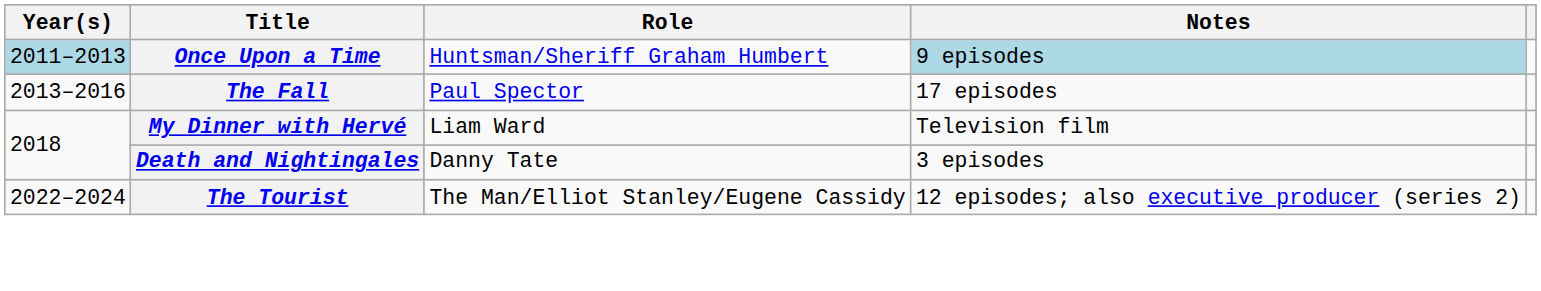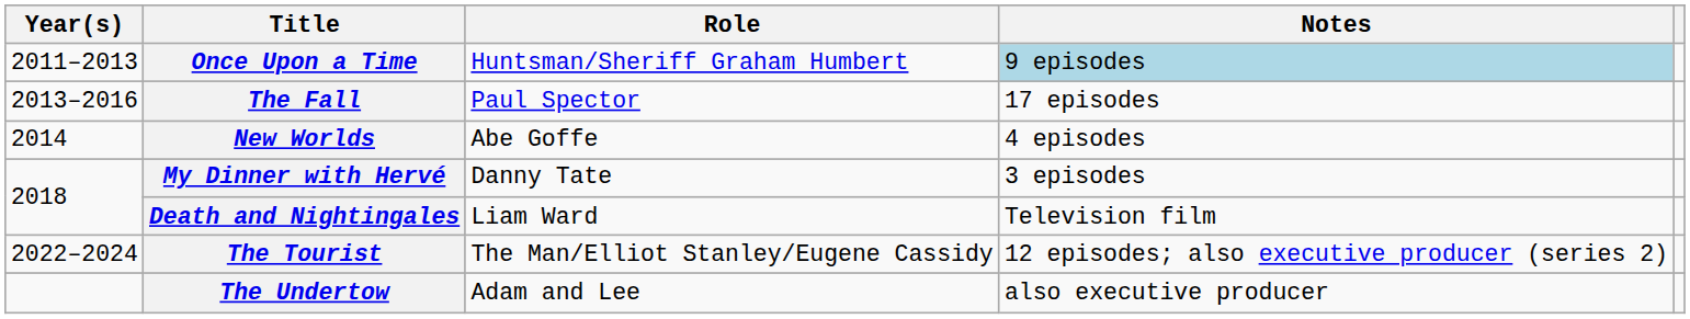Once Upon a Time | Year(s): lightblue background -> no background
+ row: 2014 | New Worlds | Abe Goffe | 4 episodes
My Dinner with Hervé | Role: Liam Ward -> Danny Tate
My Dinner with Hervé | Notes: Television film -> 3 episodes
Death and Nightingales | Role: Danny Tate -> Liam Ward
Death and Nightingales | Notes: 3 episodes -> Television film
+ row: The Undertow | Adam and Lee | also executive producer
